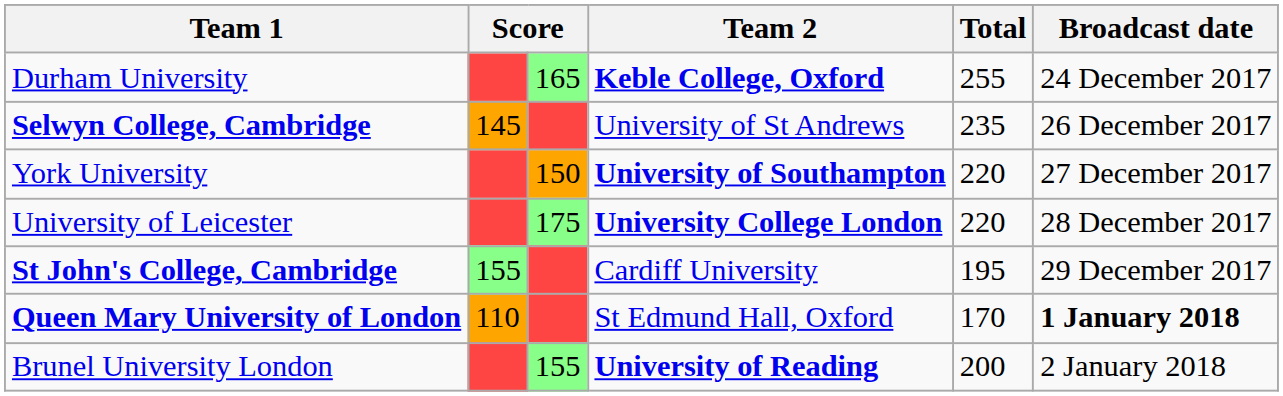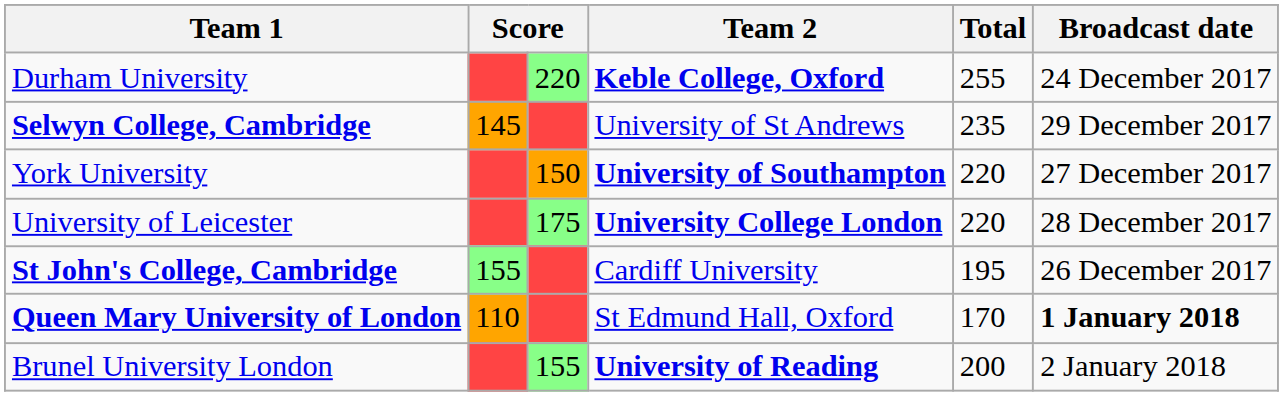Durham University | column 3: 165 -> 220
Selwyn College, Cambridge | Broadcast date: 26 December 2017 -> 29 December 2017
St John's College, Cambridge | Broadcast date: 29 December 2017 -> 26 December 2017
